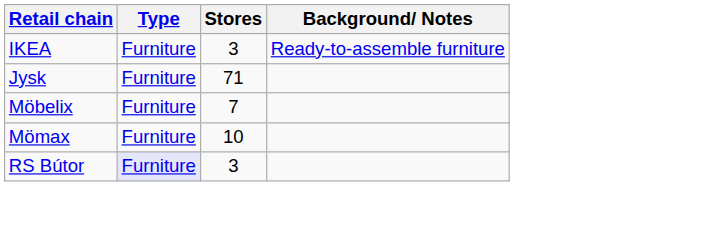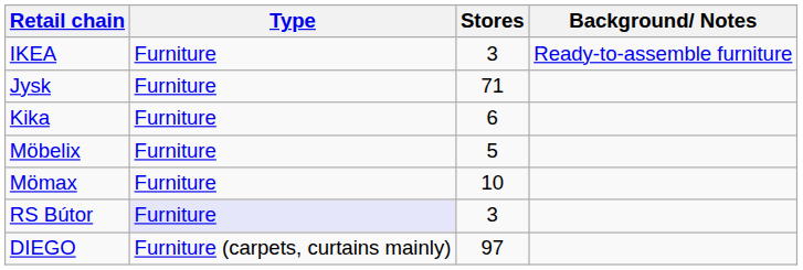+ row: Kika | Furniture | 6
Möbelix | Stores: 7 -> 5
+ row: DIEGO | Furniture (carpets, curtains mainly) | 97
